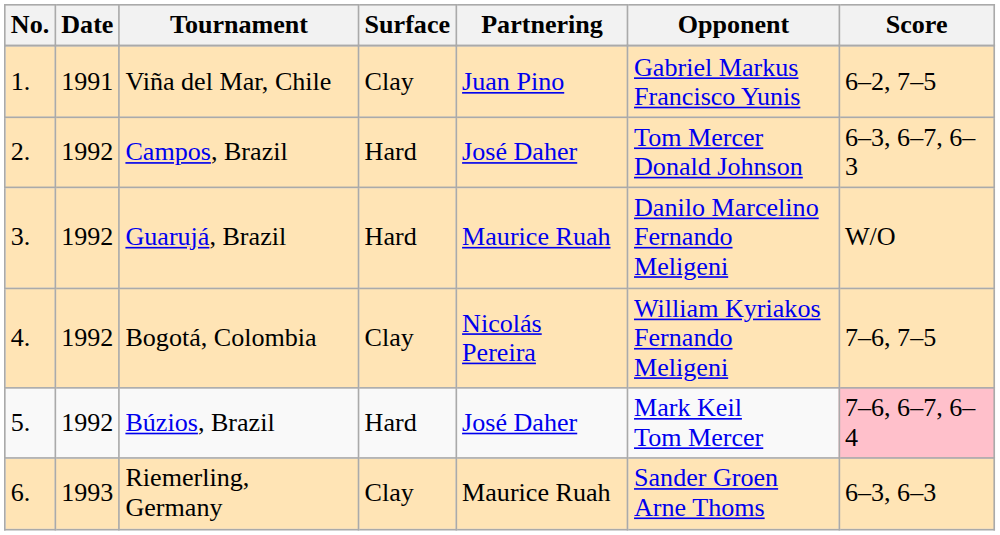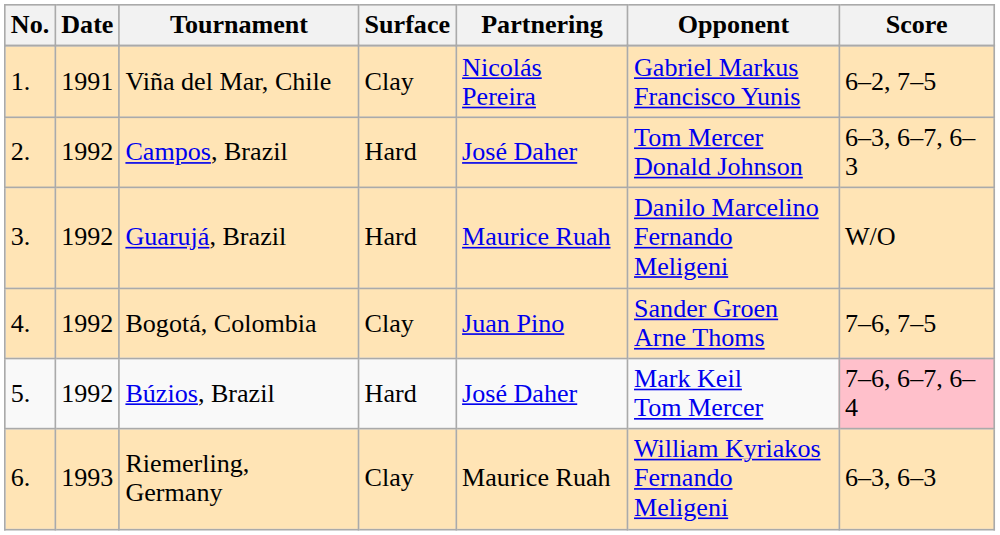Viña del Mar, Chile | Partnering: Juan Pino -> Nicolás Pereira
Bogotá, Colombia | Partnering: Nicolás Pereira -> Juan Pino
Bogotá, Colombia | Opponent: William Kyriakos Fernando Meligeni -> Sander Groen Arne Thoms
Riemerling, Germany | Opponent: Sander Groen Arne Thoms -> William Kyriakos Fernando Meligeni
